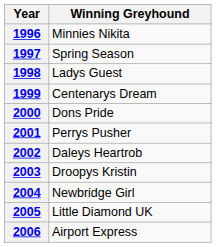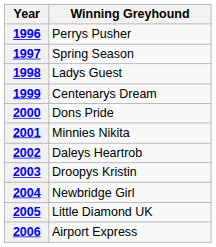1996 | Winning Greyhound: Minnies Nikita -> Perrys Pusher
2001 | Winning Greyhound: Perrys Pusher -> Minnies Nikita
